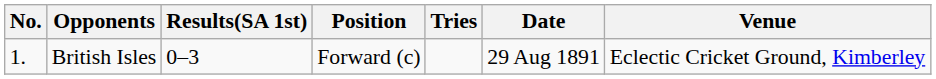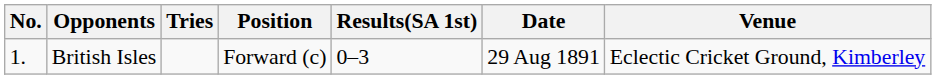columns swapped: Results(SA 1st) <-> Tries
